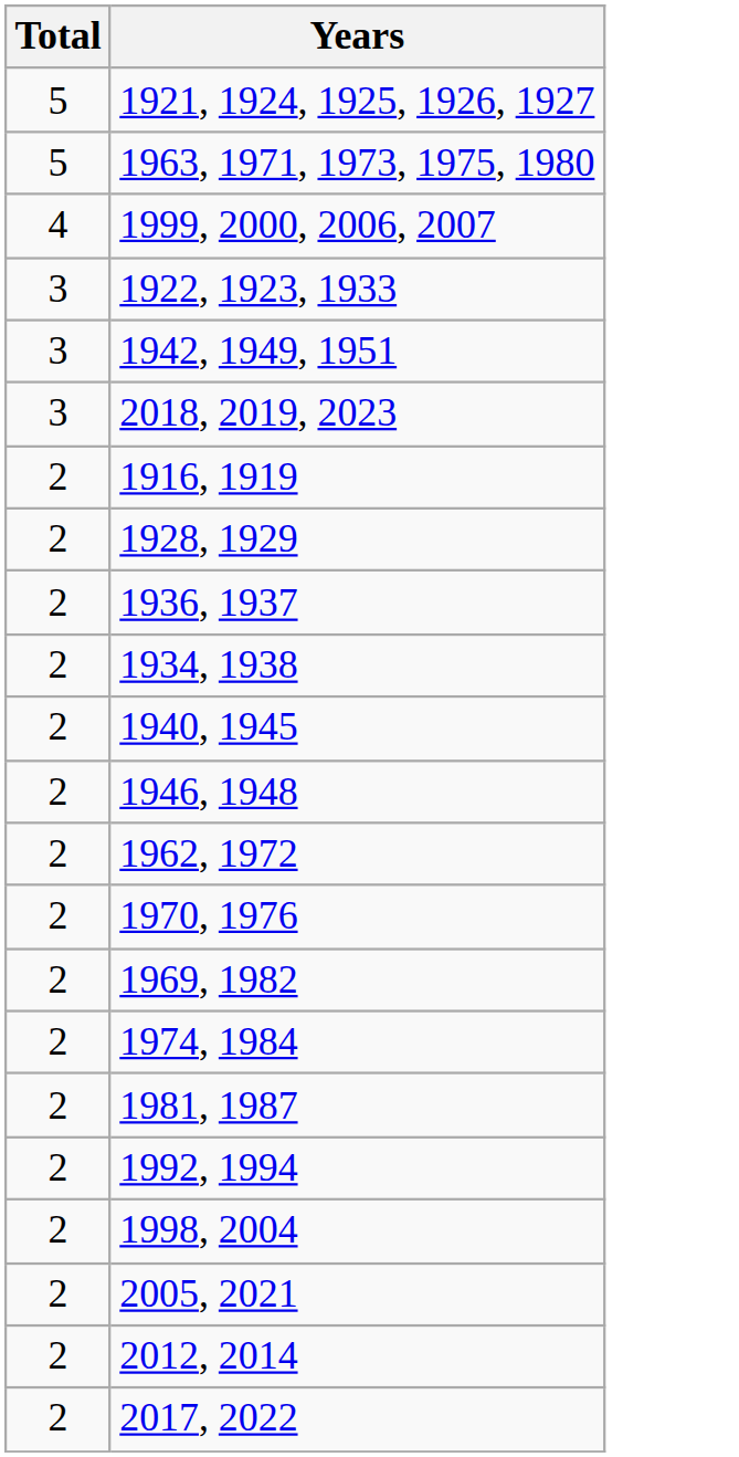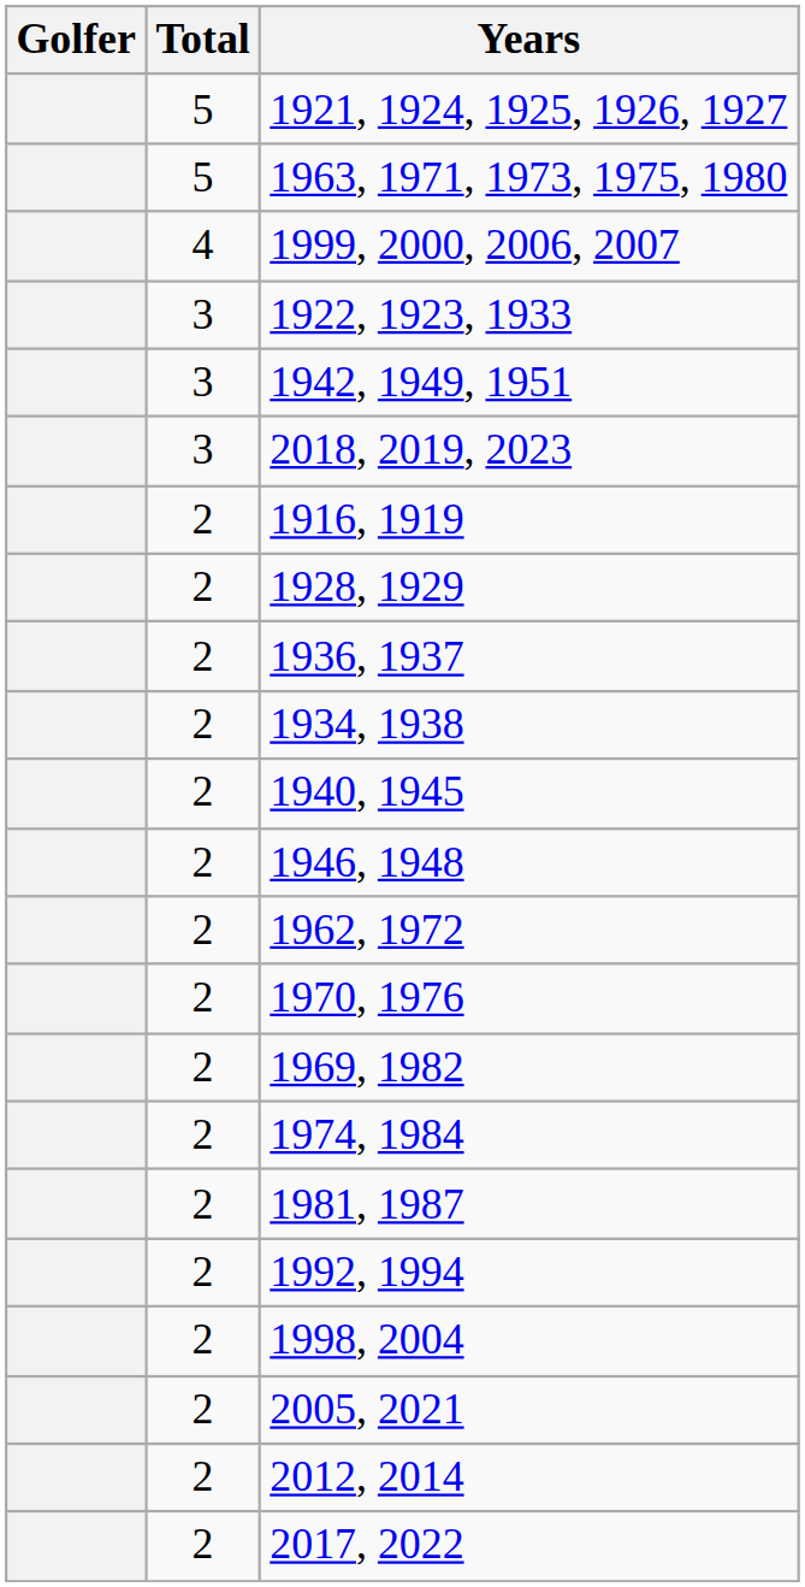+ column: Golfer
